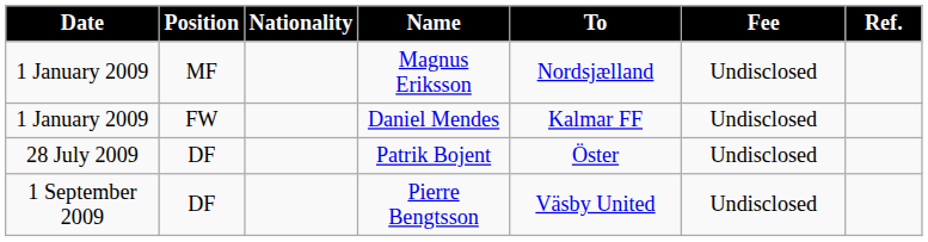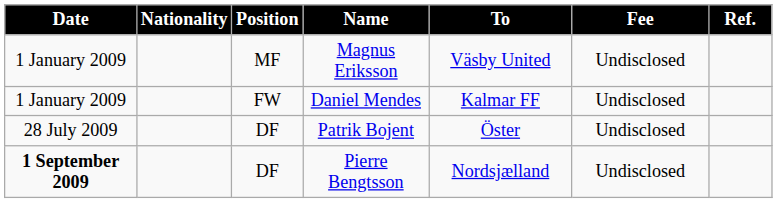columns swapped: Position <-> Nationality
Magnus Eriksson | To: Nordsjælland -> Väsby United
Pierre Bengtsson | Date: normal -> bold
Pierre Bengtsson | To: Väsby United -> Nordsjælland
